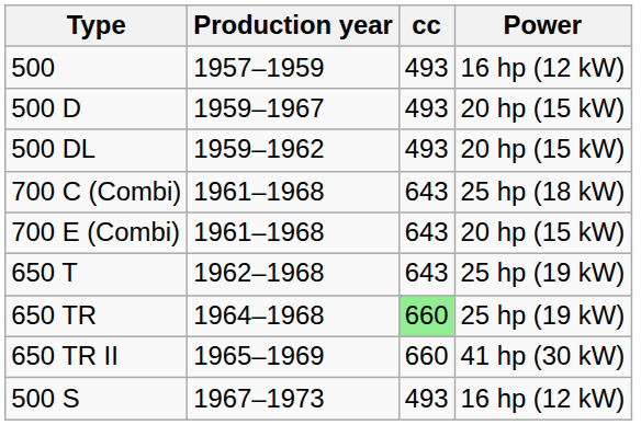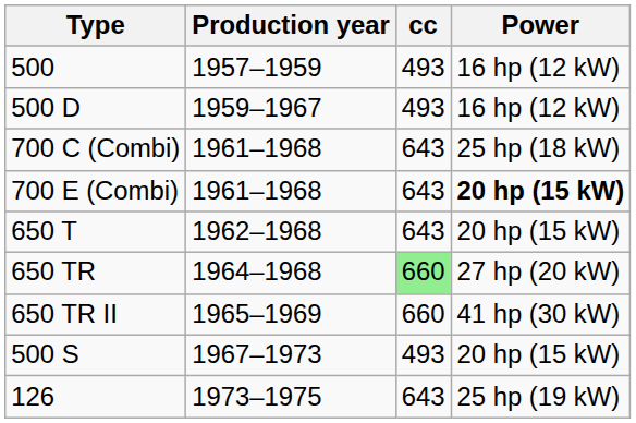500 D | Power: 20 hp (15 kW) -> 16 hp (12 kW)
- row: 500 DL | 1959–1962 | 493 | 20 hp (15 kW)
700 E (Combi) | Power: normal -> bold
650 T | Power: 25 hp (19 kW) -> 20 hp (15 kW)
650 TR | Power: 25 hp (19 kW) -> 27 hp (20 kW)
500 S | Power: 16 hp (12 kW) -> 20 hp (15 kW)
+ row: 126 | 1973–1975 | 643 | 25 hp (19 kW)
